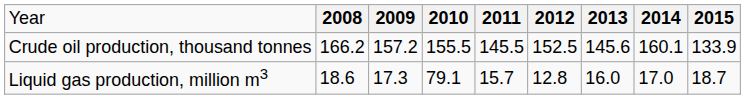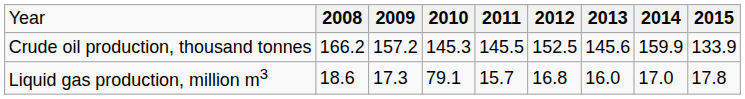Crude oil production, thousand tonnes | column 4: 155.5 -> 145.3
Crude oil production, thousand tonnes | column 8: 160.1 -> 159.9
Liquid gas production, million m3 | column 6: 12.8 -> 16.8
Liquid gas production, million m3 | column 9: 18.7 -> 17.8
